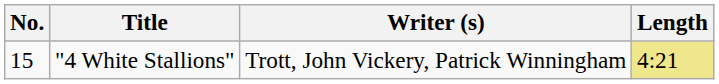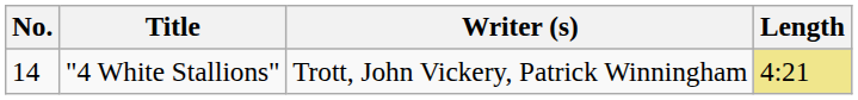"4 White Stallions" | No.: 15 -> 14
